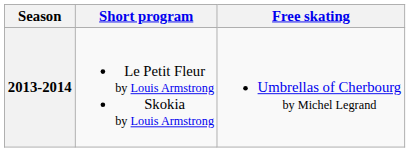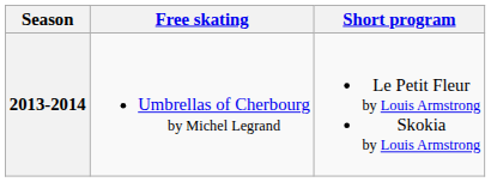columns swapped: Short program <-> Free skating
